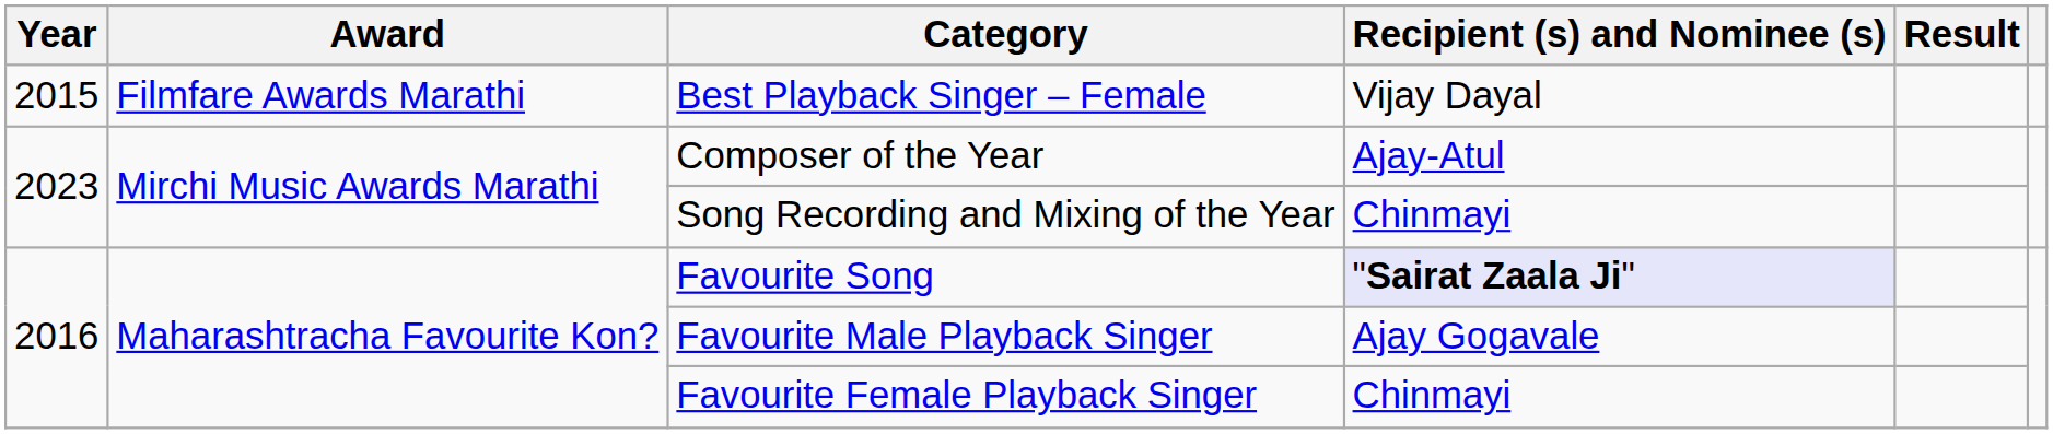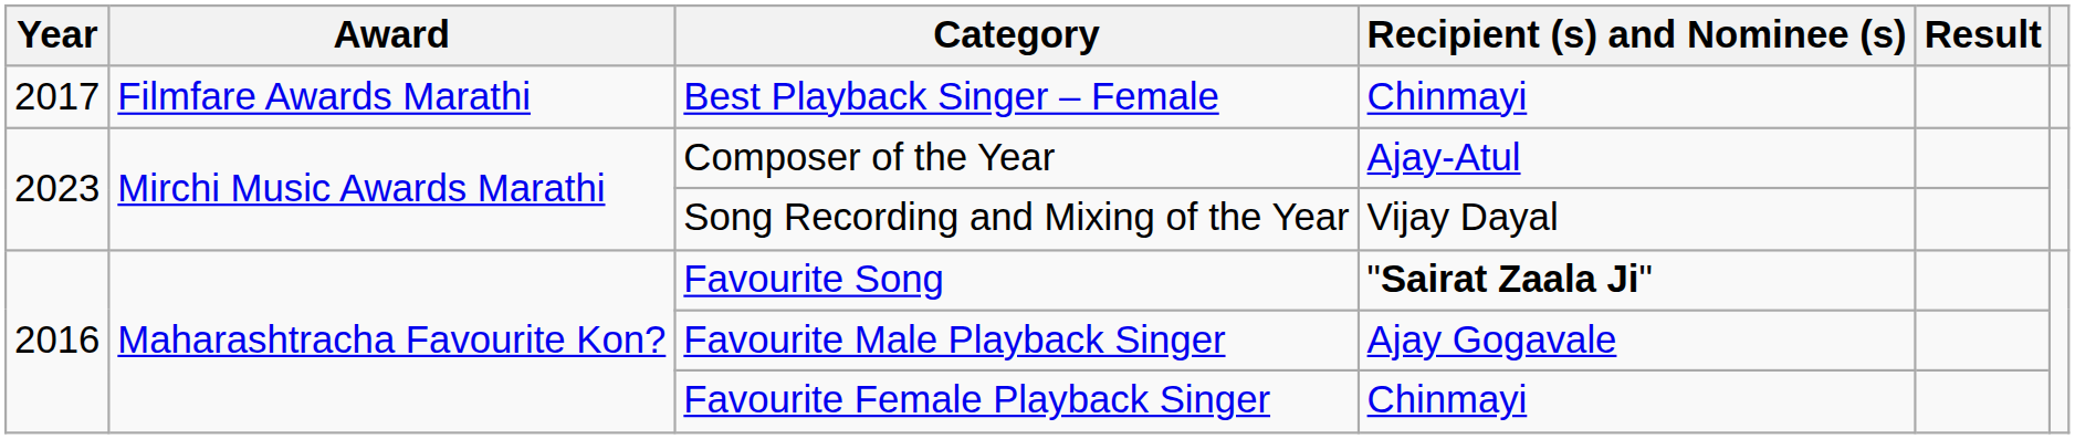Best Playback Singer – Female | Year: 2015 -> 2017
Best Playback Singer – Female | Recipient (s) and Nominee (s): Vijay Dayal -> Chinmayi
Song Recording and Mixing of the Year | Recipient (s) and Nominee (s): Chinmayi -> Vijay Dayal
Favourite Song | Recipient (s) and Nominee (s): lavender background -> no background
